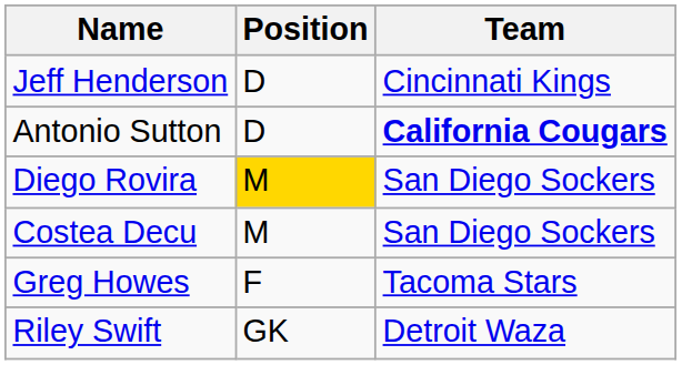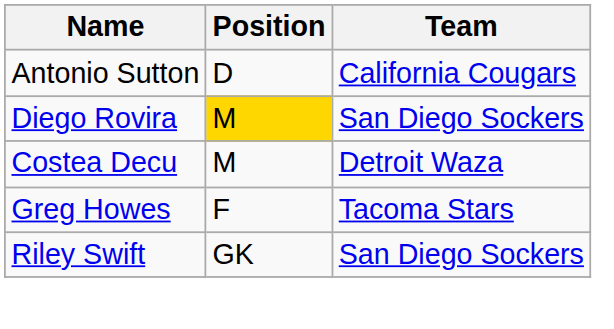- row: Jeff Henderson | D | Cincinnati Kings
Antonio Sutton | Team: bold -> normal
Costea Decu | Team: San Diego Sockers -> Detroit Waza
Riley Swift | Team: Detroit Waza -> San Diego Sockers
